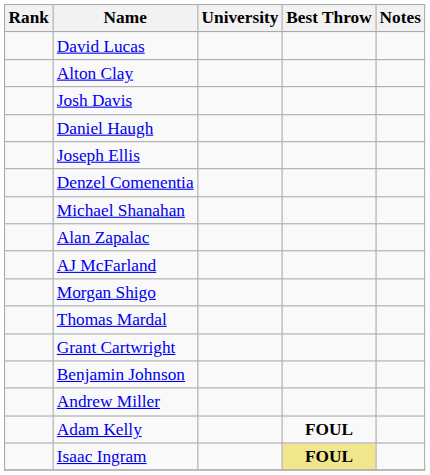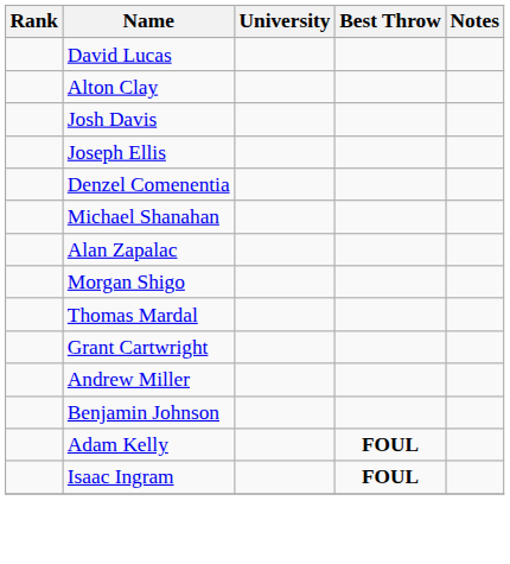- row: Daniel Haugh
- row: AJ McFarland
rows swapped: Benjamin Johnson <-> Andrew Miller
Isaac Ingram | Best Throw: khaki background -> no background
